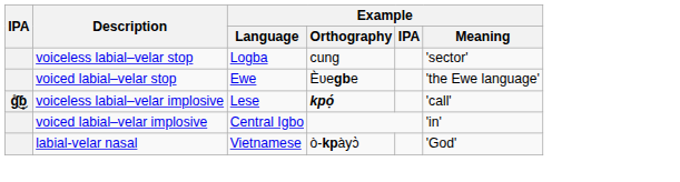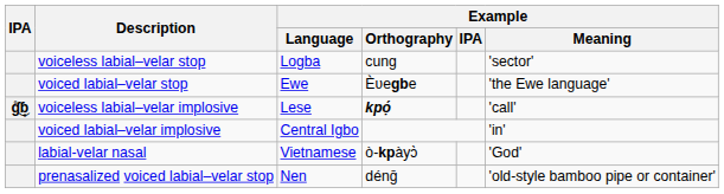+ row: prenasalized voiced labial–velar stop | Nen | dénḡ | 'old-style bamboo pipe or container'
